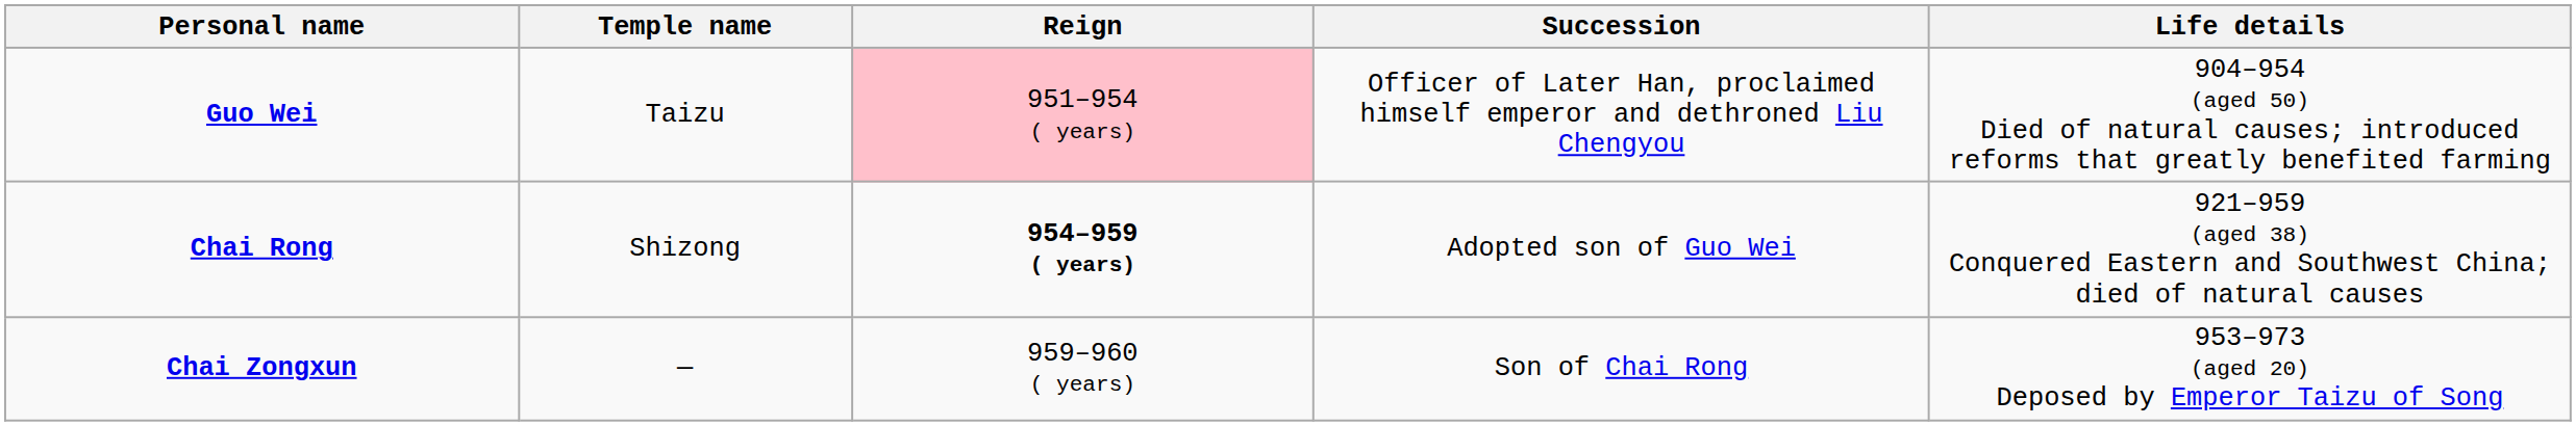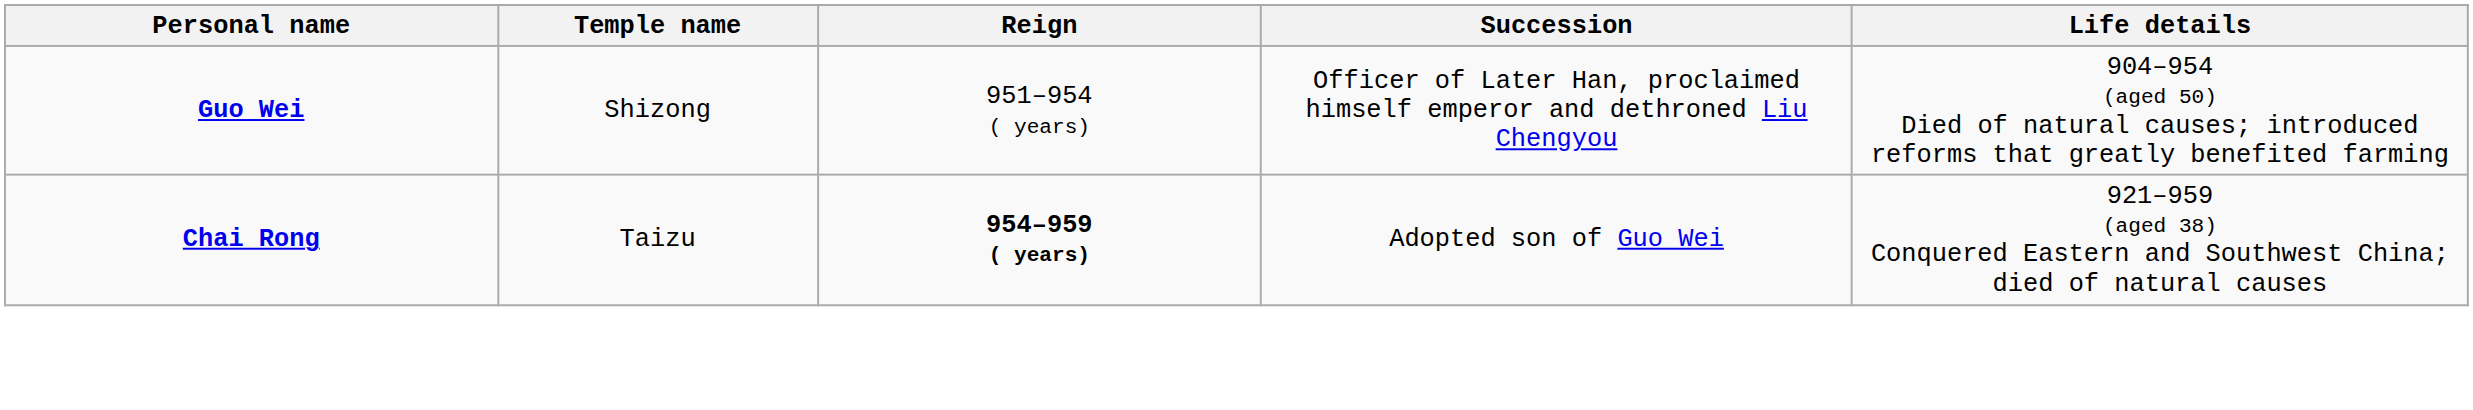Guo Wei | Temple name: Taizu -> Shizong
Guo Wei | Reign: pink background -> no background
Chai Rong | Temple name: Shizong -> Taizu
- row: Chai Zongxun | — | 959–960 ( years) | Son of Chai Rong | 953–973 (aged 20) Deposed by Emperor Taizu of Song
